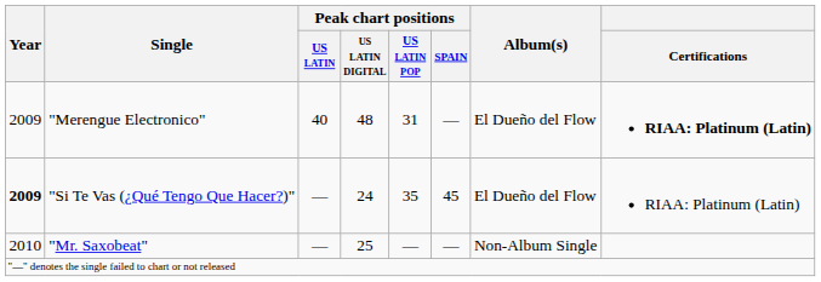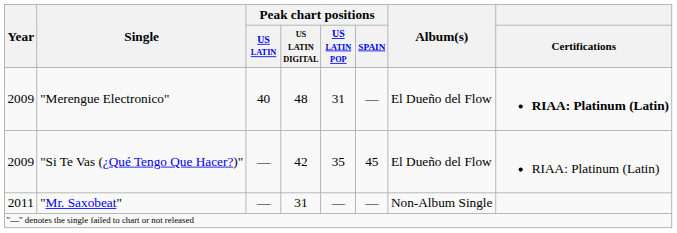"Si Te Vas (¿Qué Tengo Que Hacer?)" | Year: bold -> normal
"Si Te Vas (¿Qué Tengo Que Hacer?)" | Peak chart positions / US LATIN DIGITAL: 24 -> 42
"Mr. Saxobeat" | Year: 2010 -> 2011
"Mr. Saxobeat" | Peak chart positions / US LATIN DIGITAL: 25 -> 31
